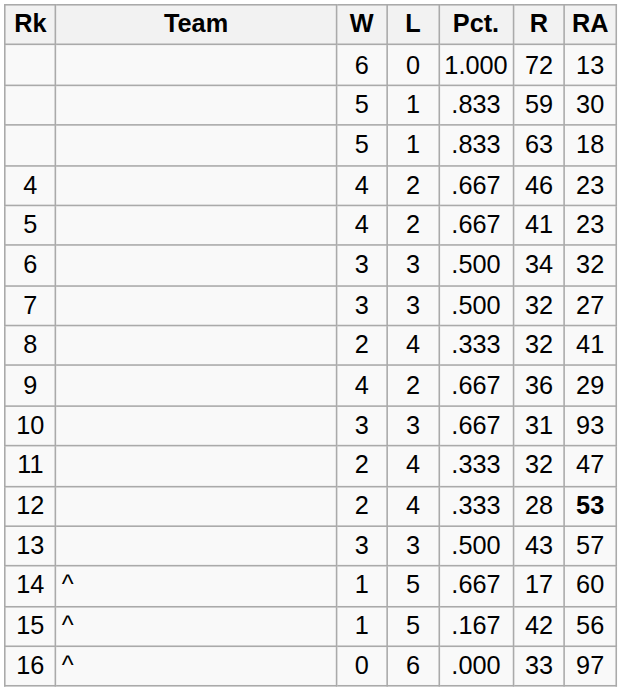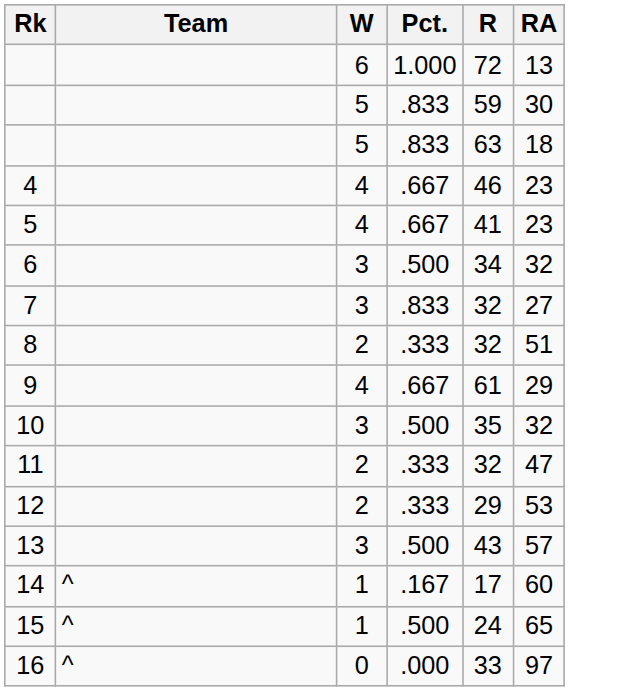- column: L | 0 | 1 | 1 | 2 | 2 | 3 | 3 | 4 | 2 | 3 | 4 | 4 | 3 | 5 | 5 | 6
7 | Pct.: .500 -> .833
8 | RA: 41 -> 51
9 | R: 36 -> 61
10 | Pct.: .667 -> .500
10 | R: 31 -> 35
10 | RA: 93 -> 32
12 | R: 28 -> 29
12 | RA: bold -> normal
14 | Pct.: .667 -> .167
15 | Pct.: .167 -> .500
15 | R: 42 -> 24
15 | RA: 56 -> 65
